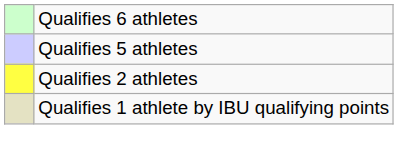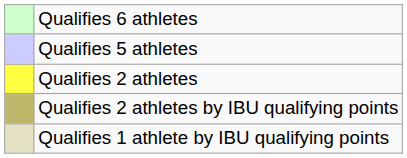+ row: Qualifies 2 athletes by IBU qualifying points
